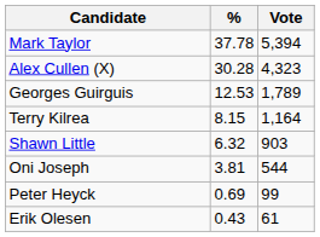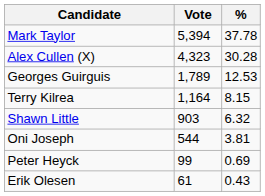columns swapped: Vote <-> %
